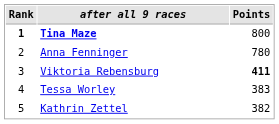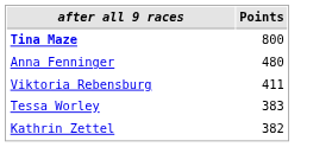- column: Rank | 1 | 2 | 3 | 4 | 5
Anna Fenninger | Points: 780 -> 480
Viktoria Rebensburg | Points: bold -> normal
